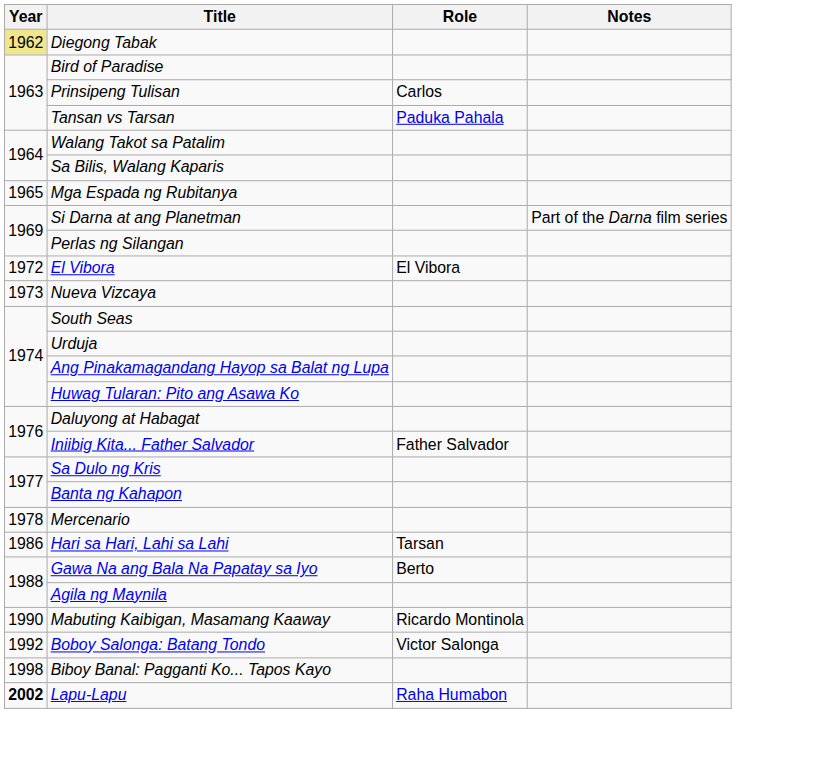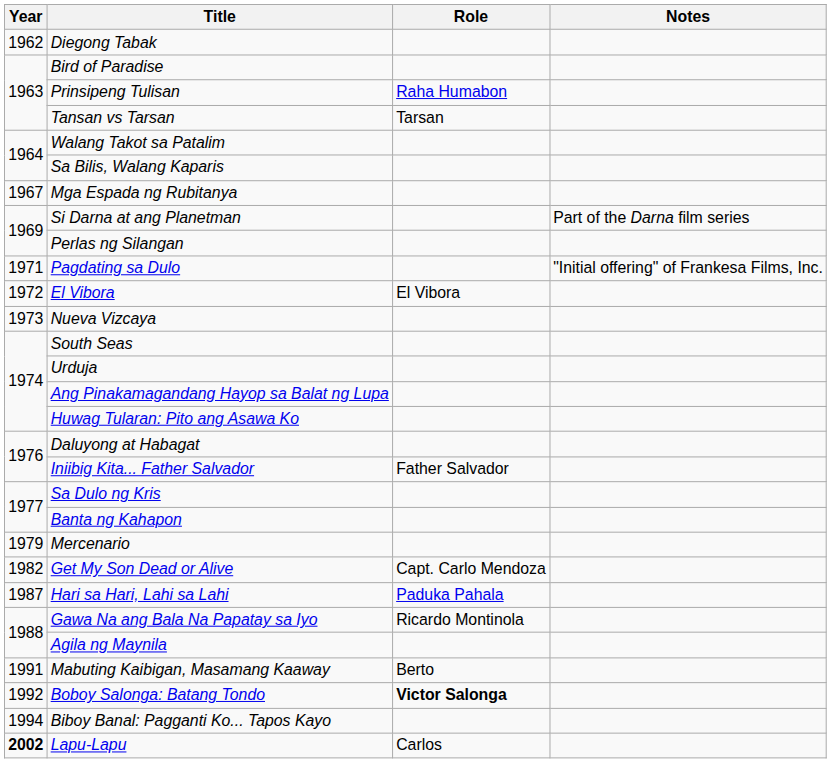Diegong Tabak | Year: khaki background -> no background
Prinsipeng Tulisan | Role: Carlos -> Raha Humabon
Tansan vs Tarsan | Role: Paduka Pahala -> Tarsan
Mga Espada ng Rubitanya | Year: 1965 -> 1967
+ row: 1971 | Pagdating sa Dulo | "Initial offering" of Frankesa Films, Inc.
Mercenario | Year: 1978 -> 1979
+ row: 1982 | Get My Son Dead or Alive | Capt. Carlo Mendoza
Hari sa Hari, Lahi sa Lahi | Year: 1986 -> 1987
Hari sa Hari, Lahi sa Lahi | Role: Tarsan -> Paduka Pahala
Gawa Na ang Bala Na Papatay sa Iyo | Role: Berto -> Ricardo Montinola
Mabuting Kaibigan, Masamang Kaaway | Year: 1990 -> 1991
Mabuting Kaibigan, Masamang Kaaway | Role: Ricardo Montinola -> Berto
Boboy Salonga: Batang Tondo | Role: normal -> bold
Biboy Banal: Pagganti Ko... Tapos Kayo | Year: 1998 -> 1994
Lapu-Lapu | Role: Raha Humabon -> Carlos
